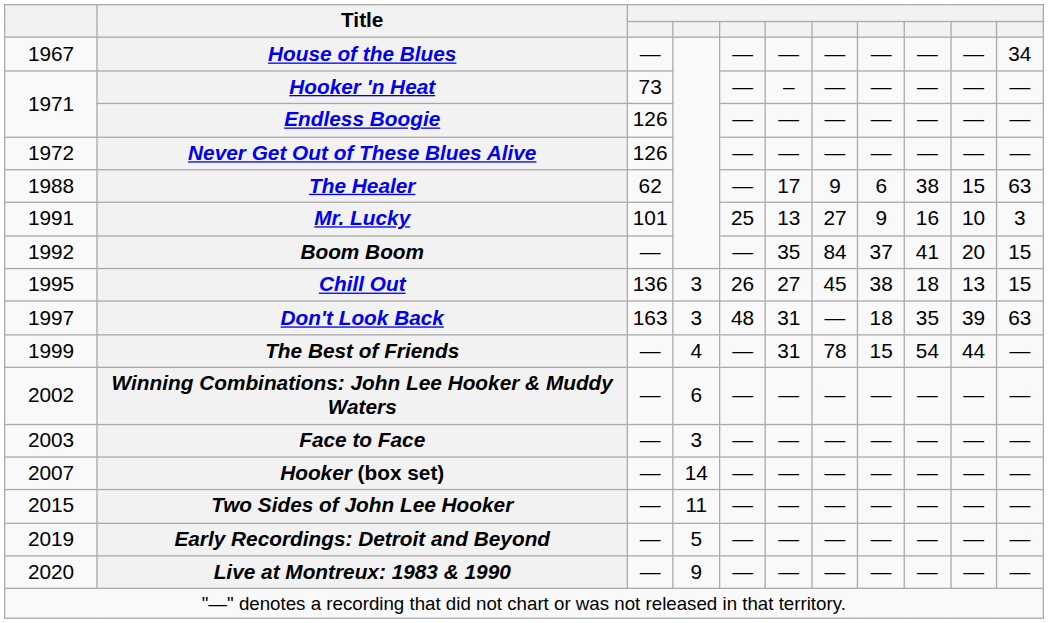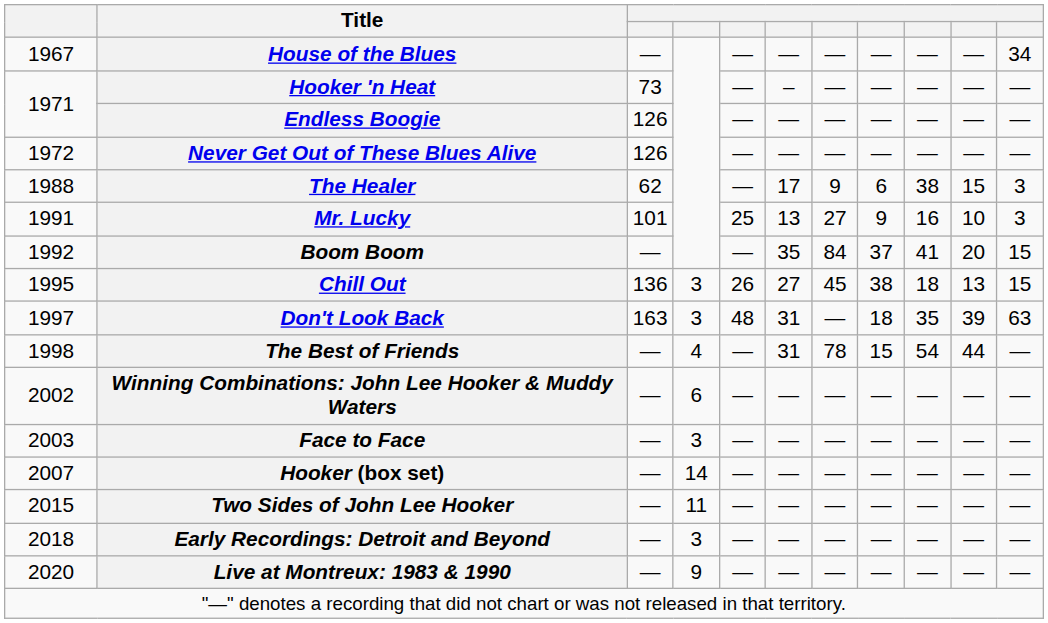The Healer | column 11: 63 -> 3
The Best of Friends | column 1: 1999 -> 1998
Early Recordings: Detroit and Beyond | column 1: 2019 -> 2018
Early Recordings: Detroit and Beyond | column 4: 5 -> 3
